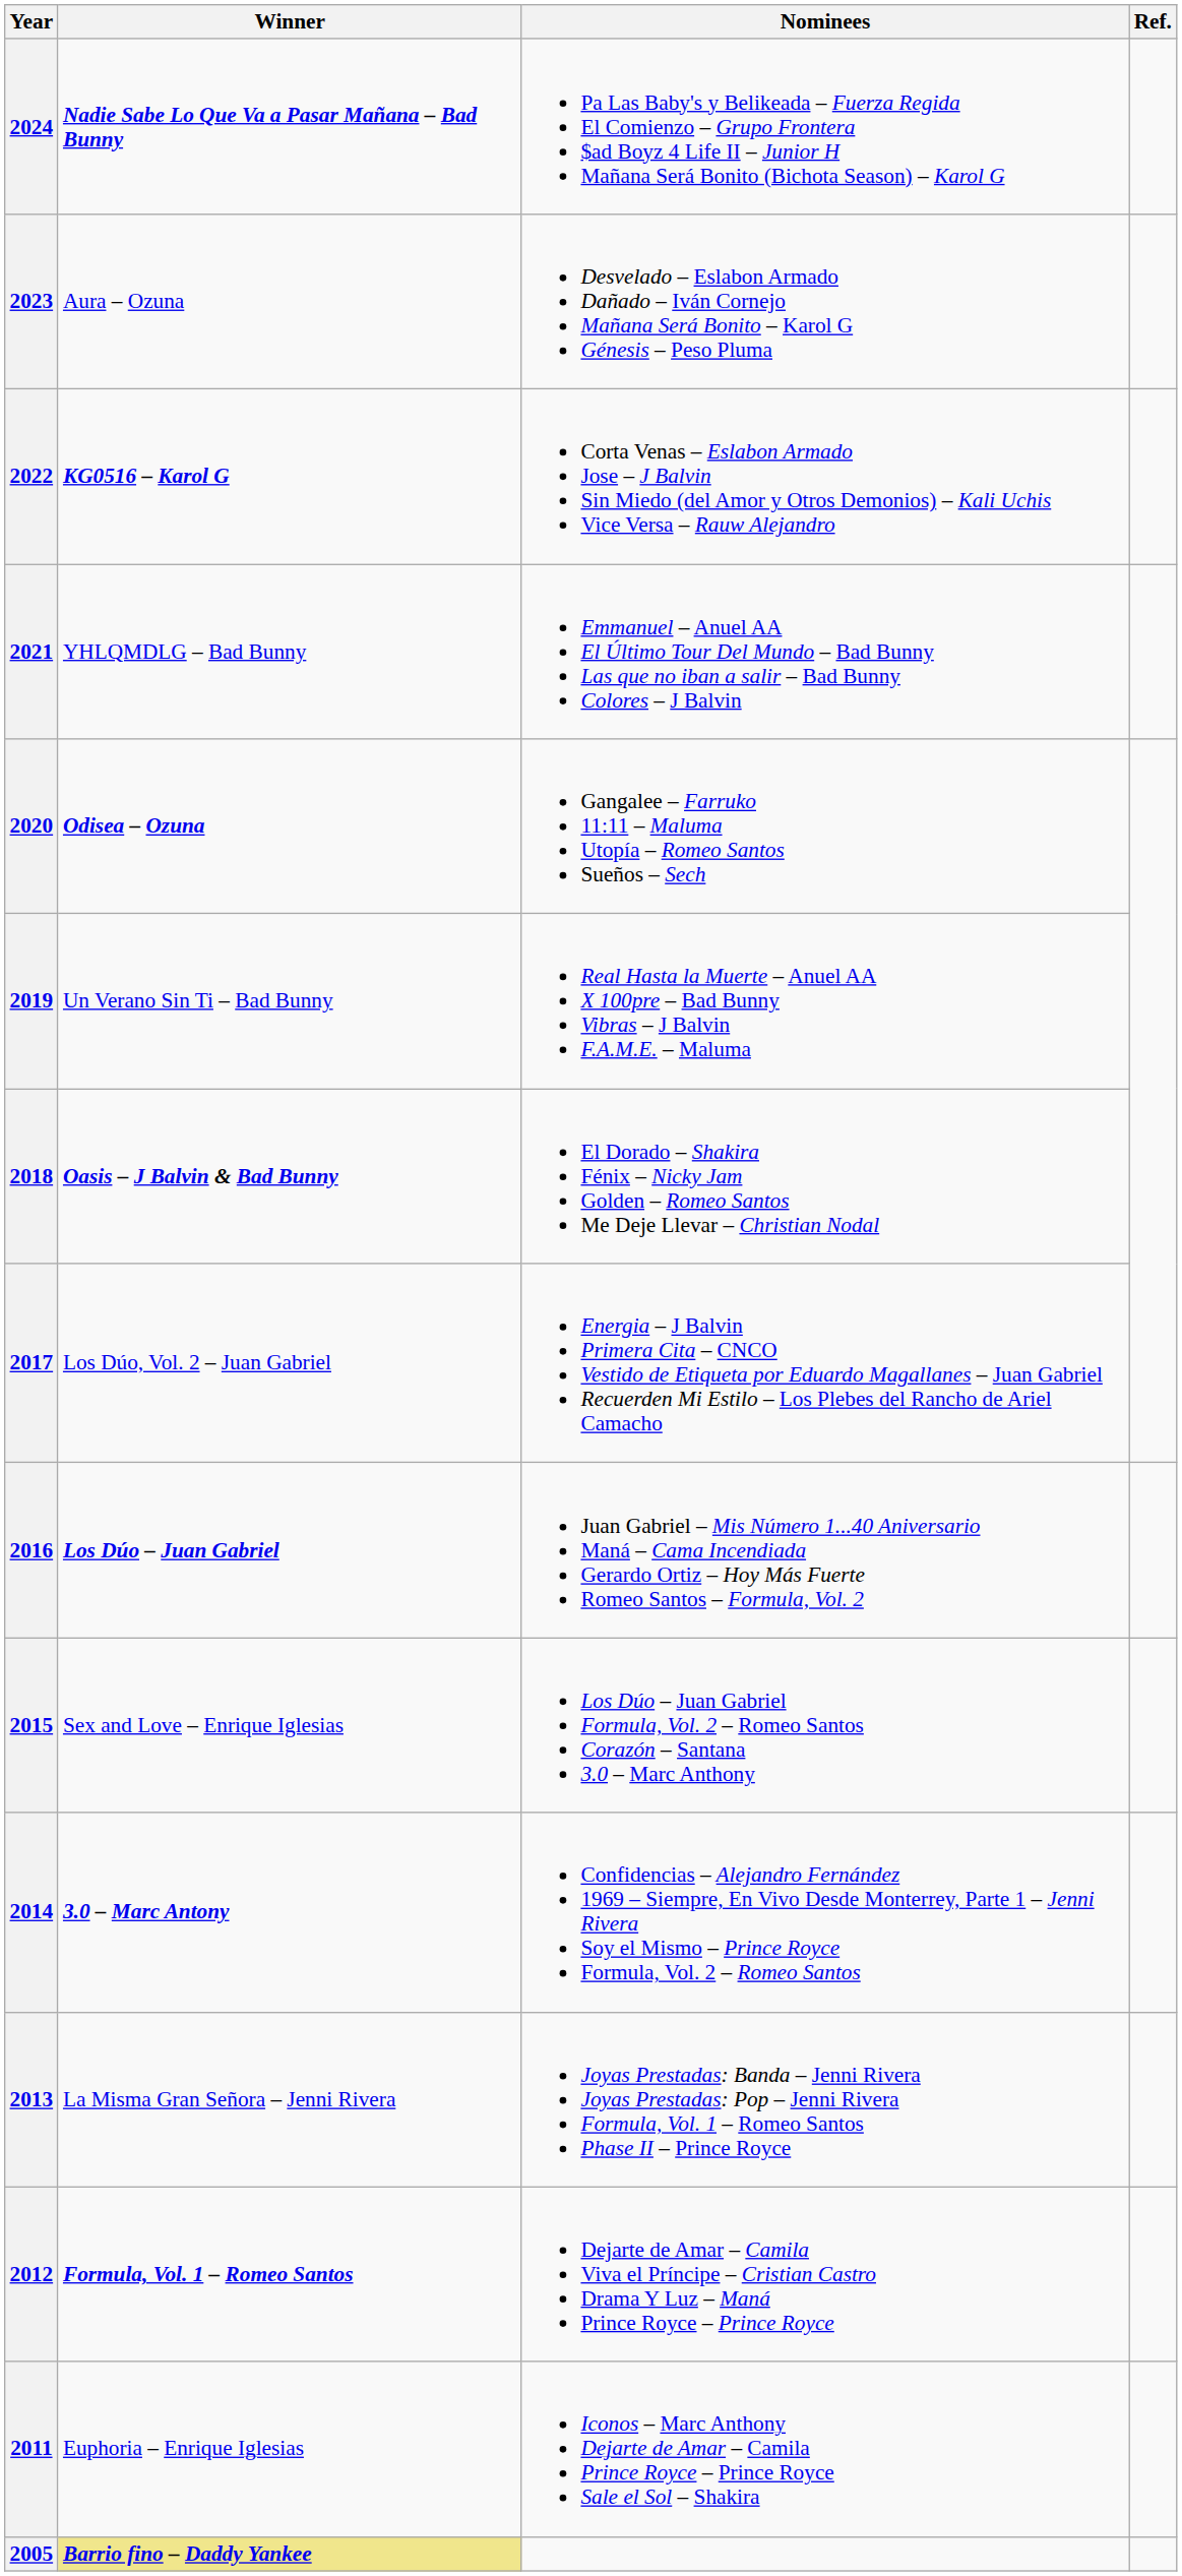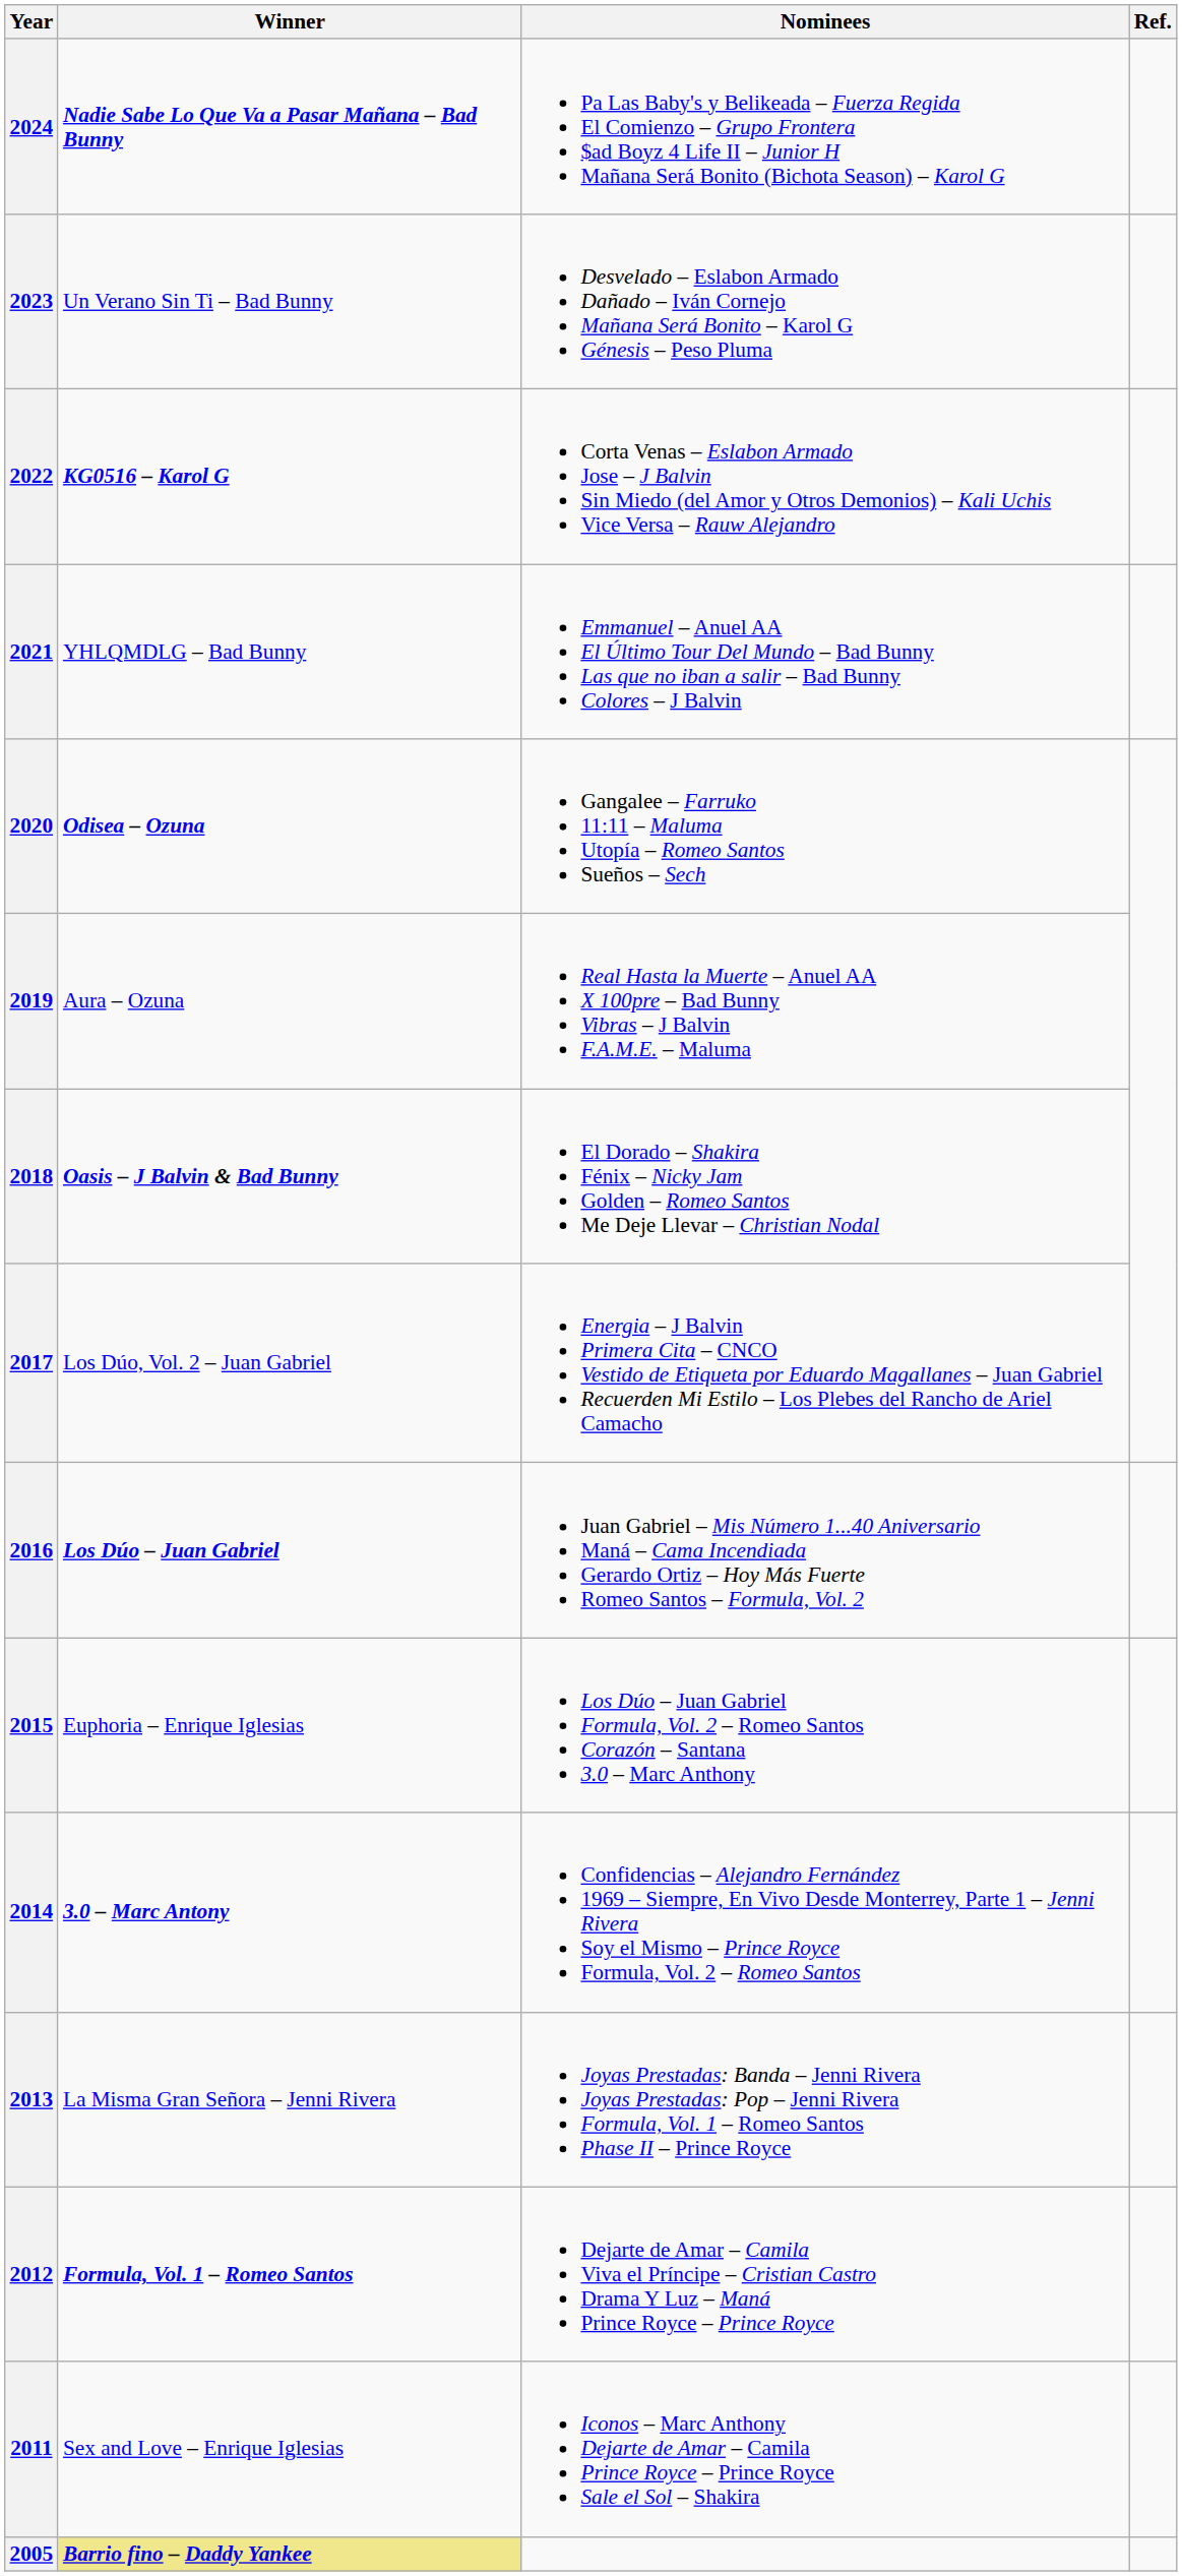2023 | Winner: Aura – Ozuna -> Un Verano Sin Ti – Bad Bunny
2019 | Winner: Un Verano Sin Ti – Bad Bunny -> Aura – Ozuna
2015 | Winner: Sex and Love – Enrique Iglesias -> Euphoria – Enrique Iglesias
2011 | Winner: Euphoria – Enrique Iglesias -> Sex and Love – Enrique Iglesias
